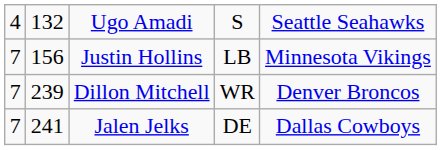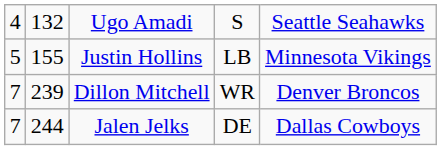Justin Hollins | column 1: 7 -> 5
Justin Hollins | column 2: 156 -> 155
Jalen Jelks | column 2: 241 -> 244
